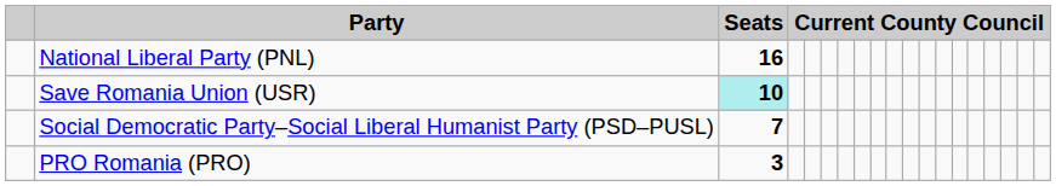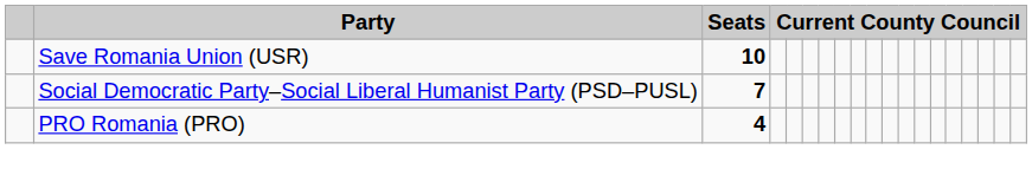- row: National Liberal Party (PNL) | 16
Save Romania Union (USR) | Seats: paleturquoise background -> no background
PRO Romania (PRO) | Seats: 3 -> 4
